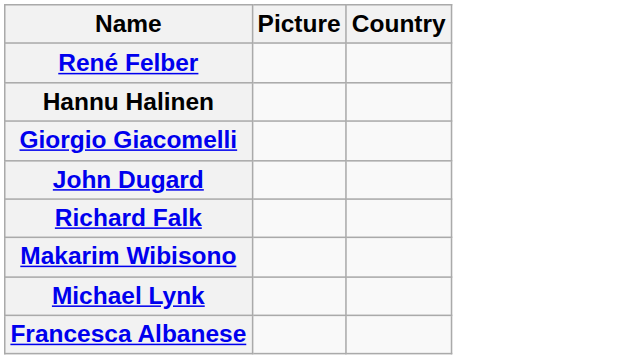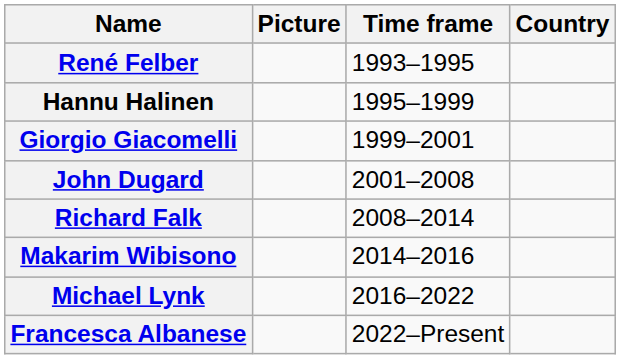+ column: Time frame | 1993–1995 | 1995–1999 | 1999–2001 | 2001–2008 | 2008–2014 | 2014–2016 | 2016–2022 | 2022–Present
